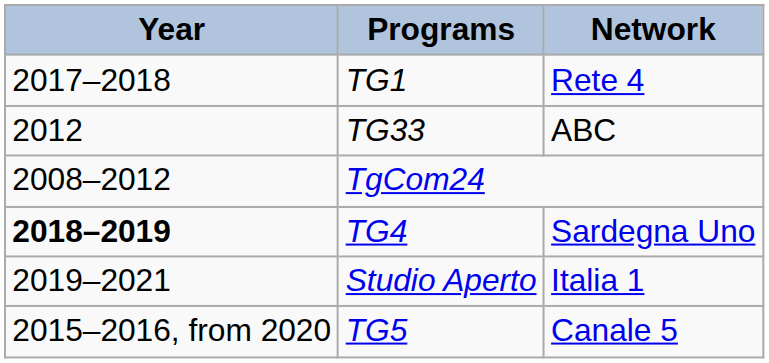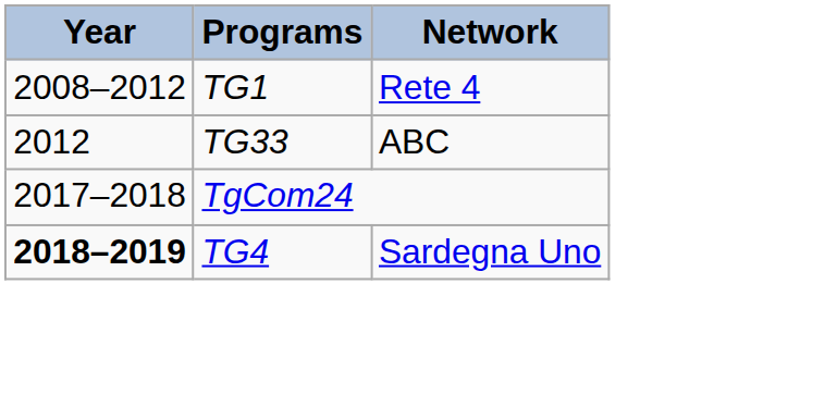TG1 | Year: 2017–2018 -> 2008–2012
TgCom24 | Year: 2008–2012 -> 2017–2018
- row: 2019–2021 | Studio Aperto | Italia 1
- row: 2015–2016, from 2020 | TG5 | Canale 5
